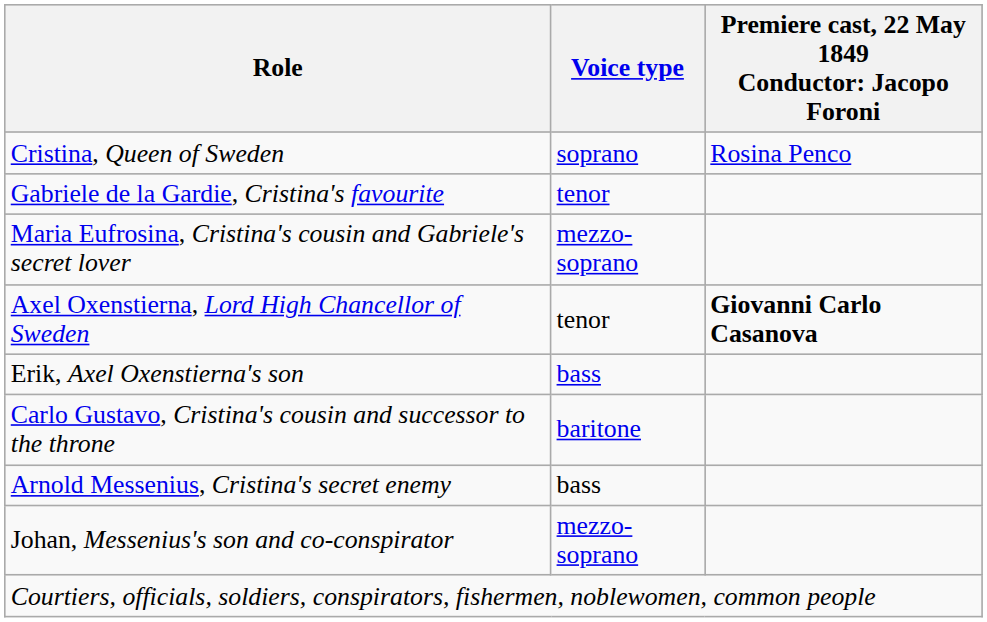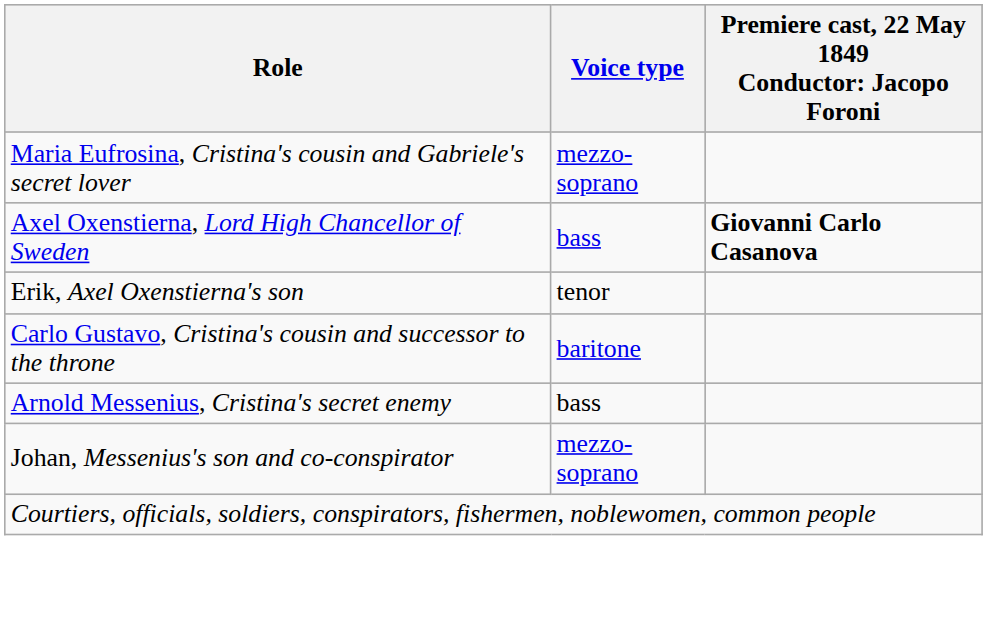- row: Cristina, Queen of Sweden | soprano | Rosina Penco
- row: Gabriele de la Gardie, Cristina's favourite | tenor
Axel Oxenstierna, Lord High Chancellor of Sweden | Voice type: tenor -> bass
Erik, Axel Oxenstierna's son | Voice type: bass -> tenor
